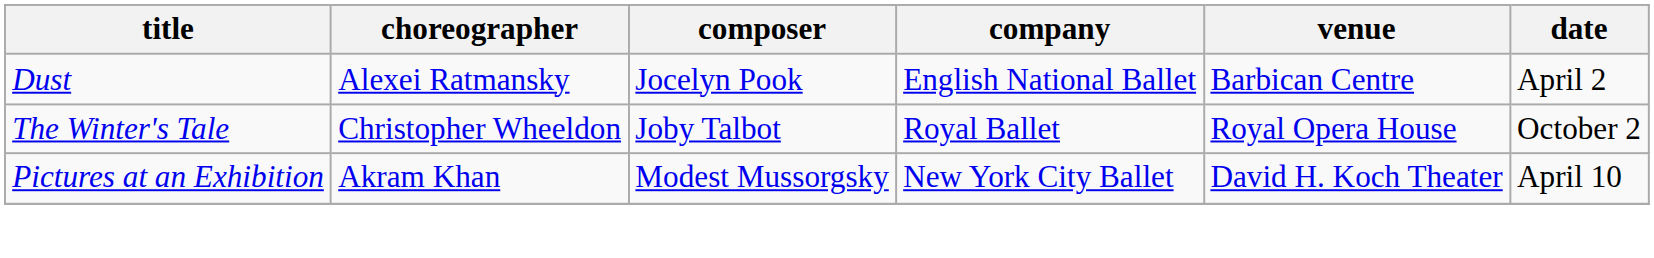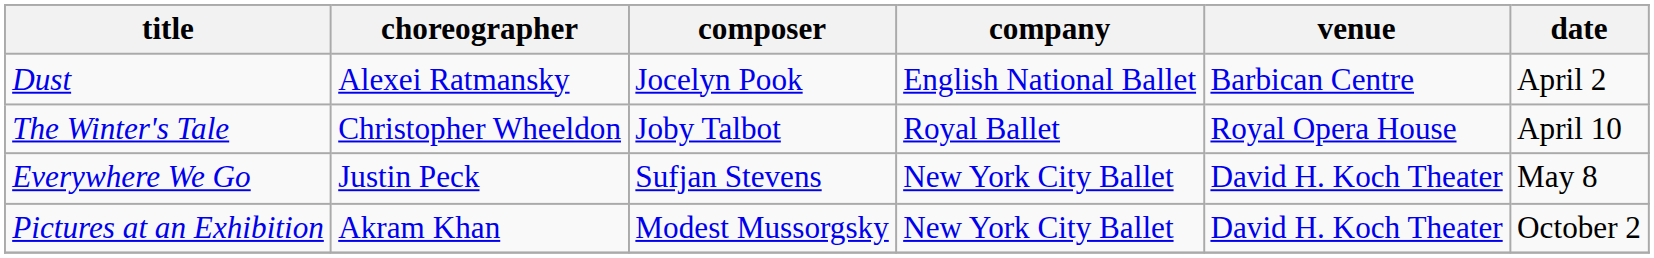The Winter's Tale | date: October 2 -> April 10
+ row: Everywhere We Go | Justin Peck | Sufjan Stevens | New York City Ballet | David H. Koch Theater | May 8
Pictures at an Exhibition | date: April 10 -> October 2
